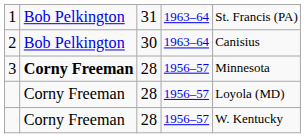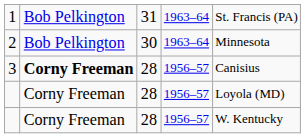2 | column 5: Canisius -> Minnesota
3 | column 5: Minnesota -> Canisius
